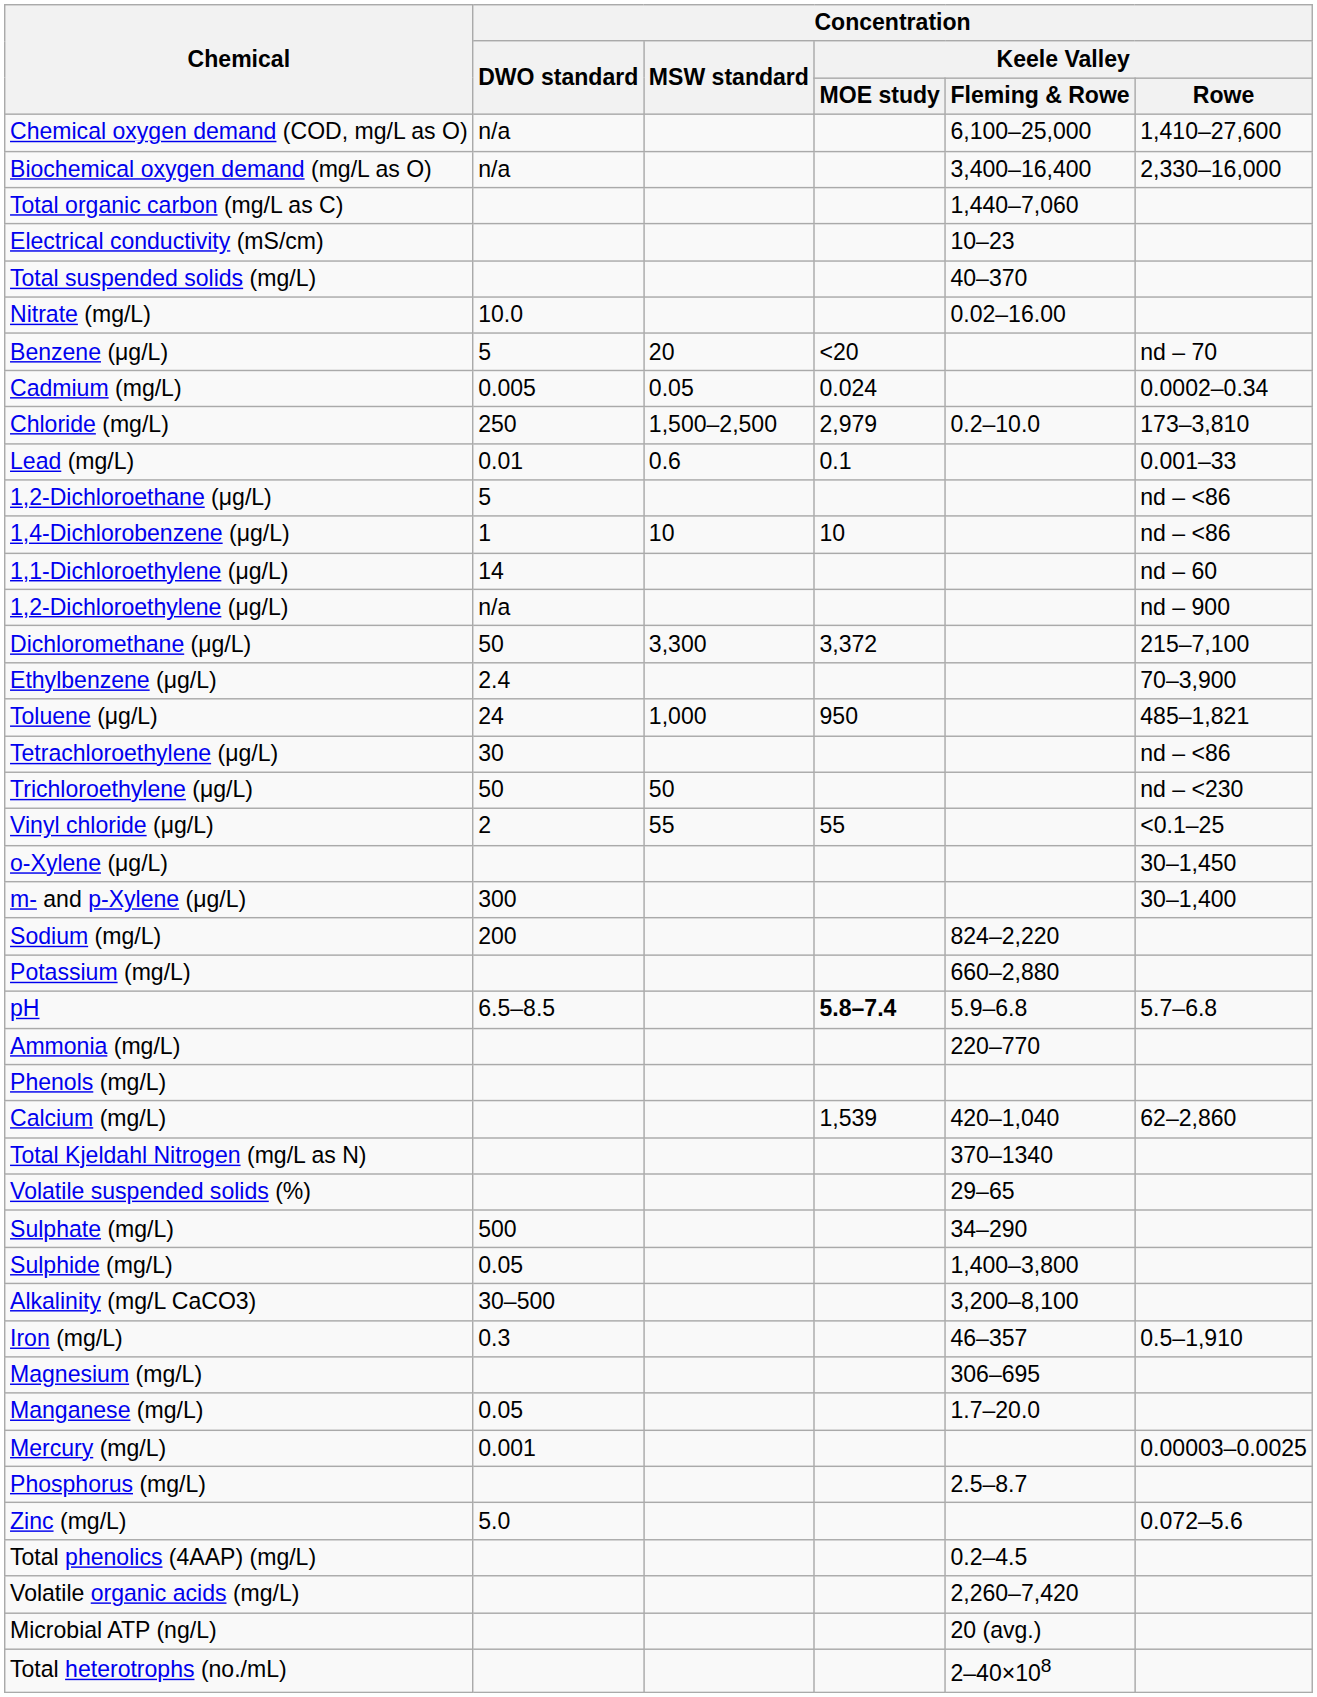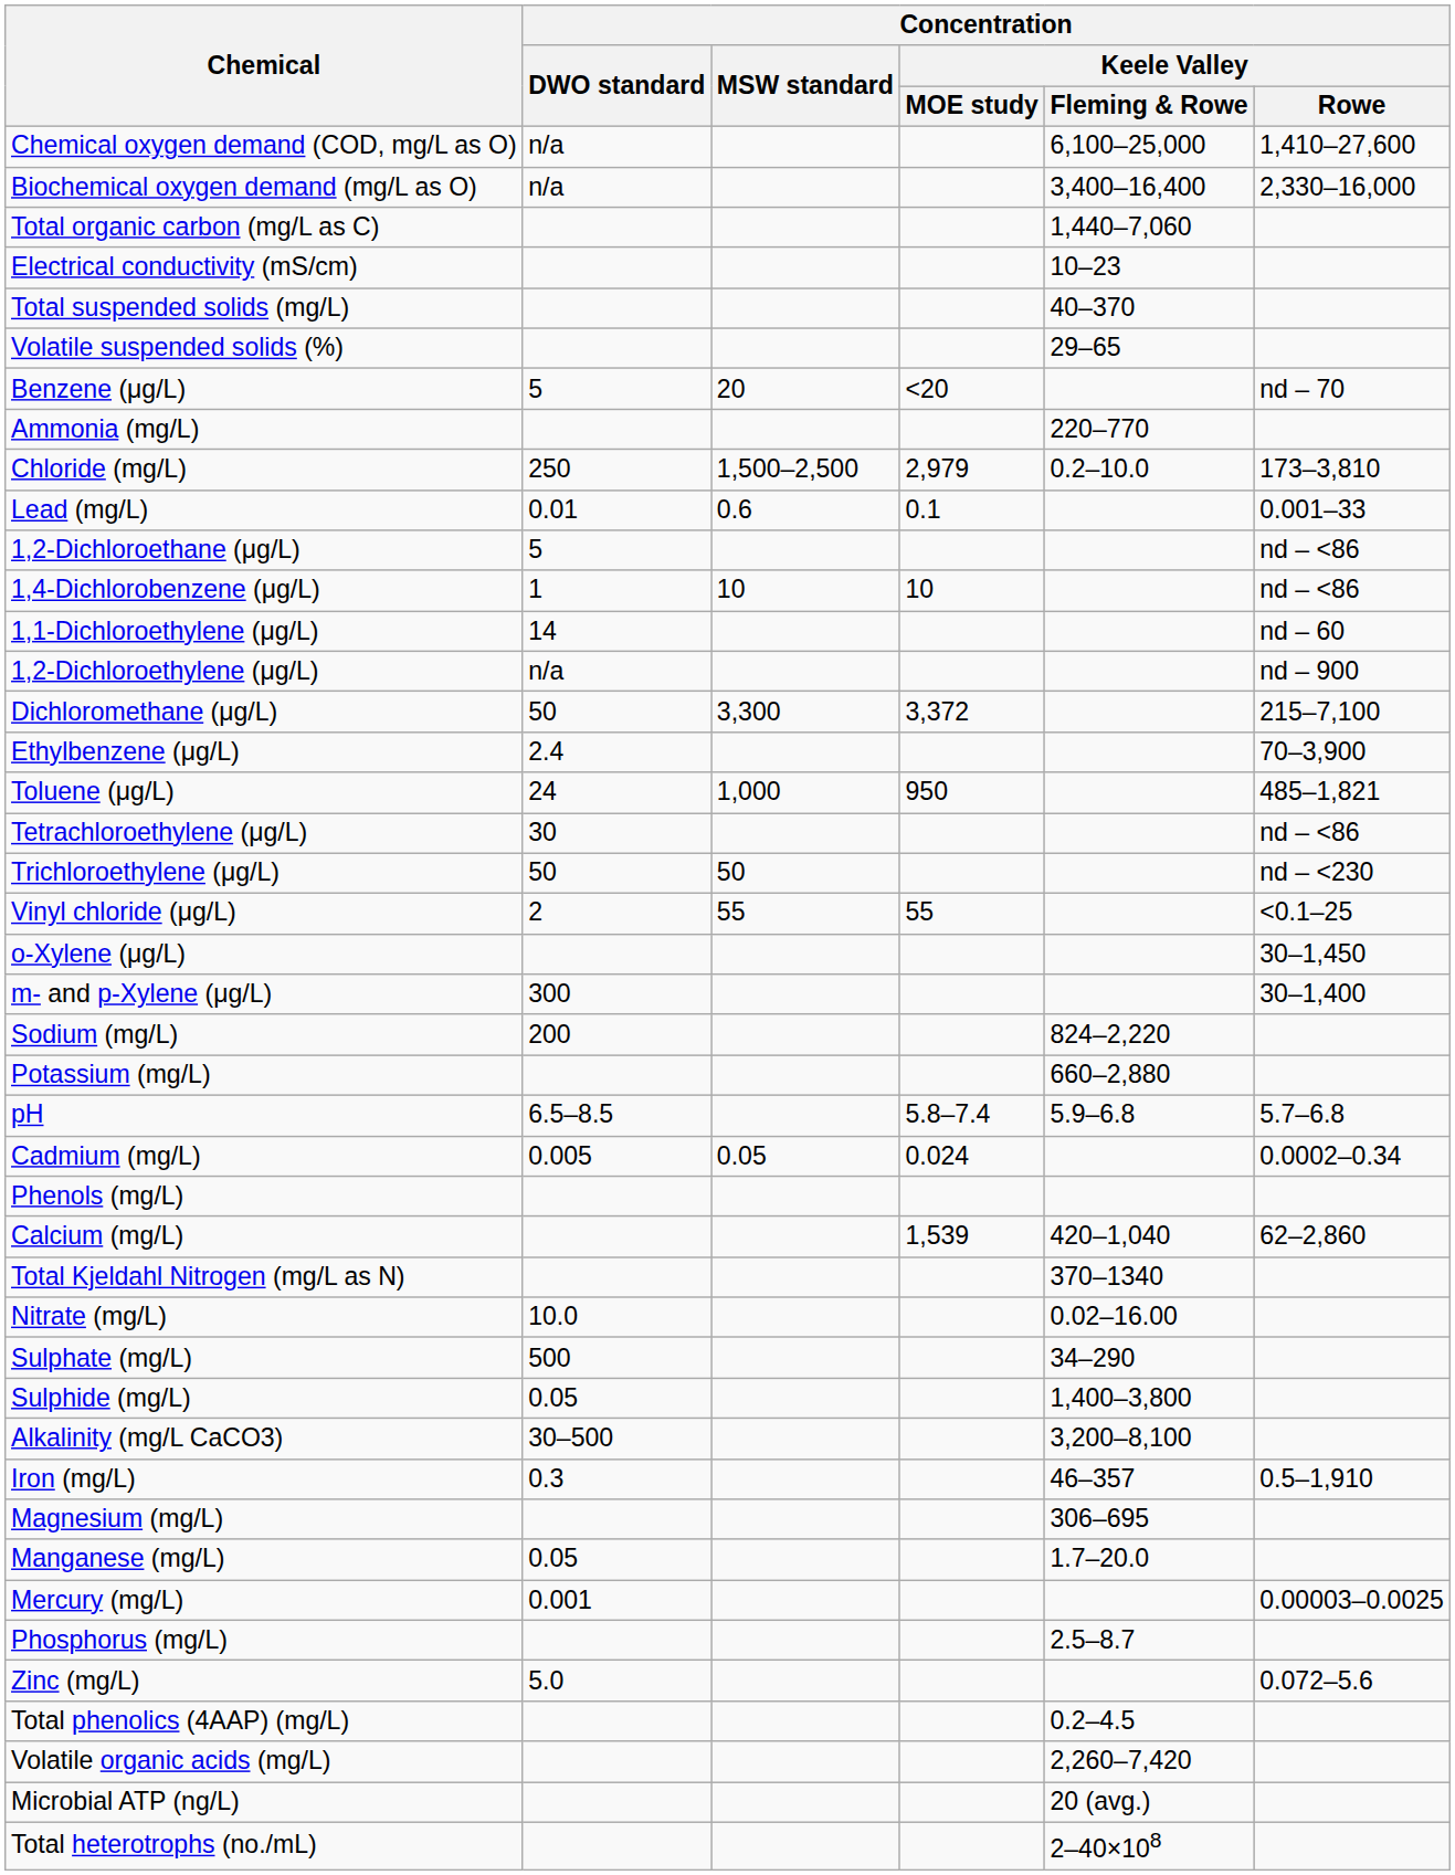rows swapped: Volatile suspended solids (%) <-> Nitrate (mg/L)
rows swapped: Cadmium (mg/L) <-> Ammonia (mg/L)
pH | Concentration / Keele Valley / MOE study: bold -> normal
